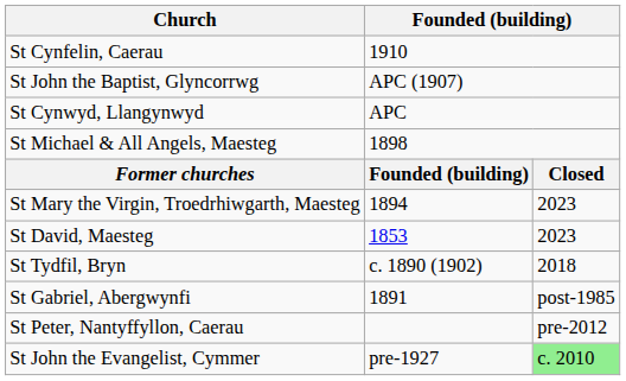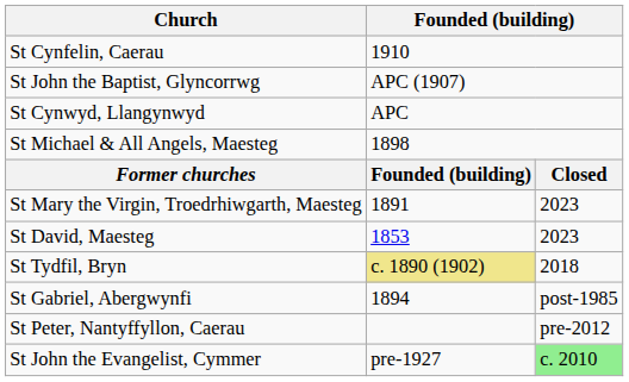St Mary the Virgin, Troedrhiwgarth, Maesteg | column 2: 1894 -> 1891
St Tydfil, Bryn | column 2: no background -> khaki background
St Gabriel, Abergwynfi | column 2: 1891 -> 1894
